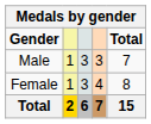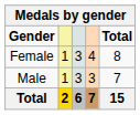rows swapped: Male <-> Female
